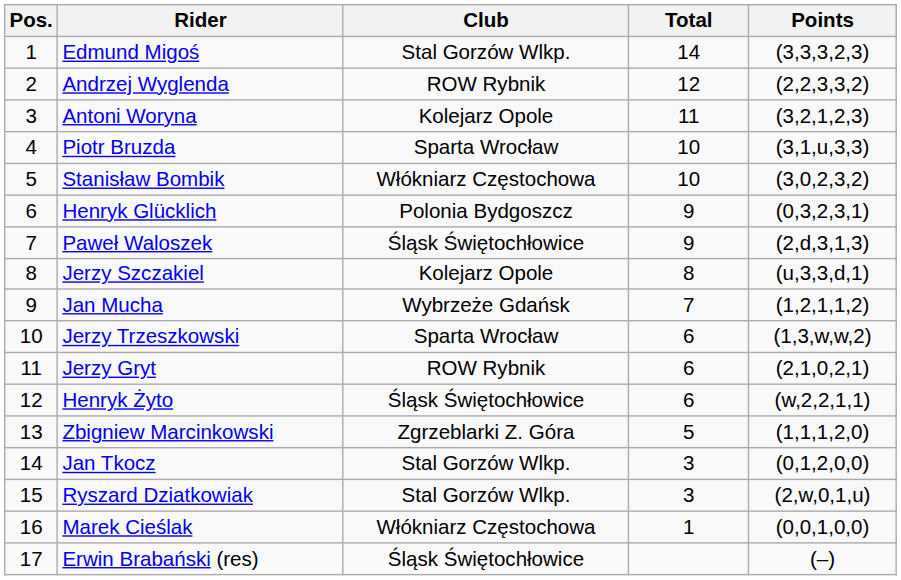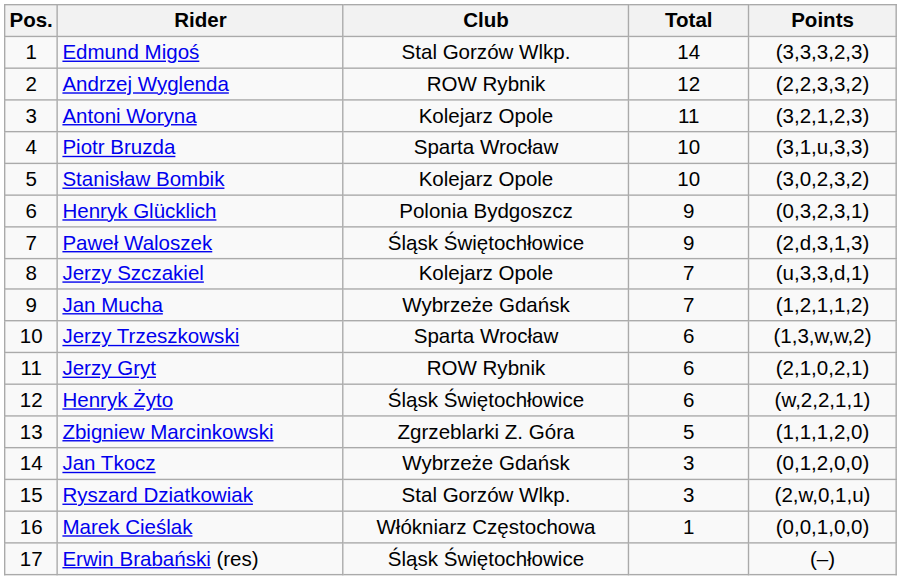Stanisław Bombik | Club: Włókniarz Częstochowa -> Kolejarz Opole
Jerzy Szczakiel | Total: 8 -> 7
Jan Tkocz | Club: Stal Gorzów Wlkp. -> Wybrzeże Gdańsk
